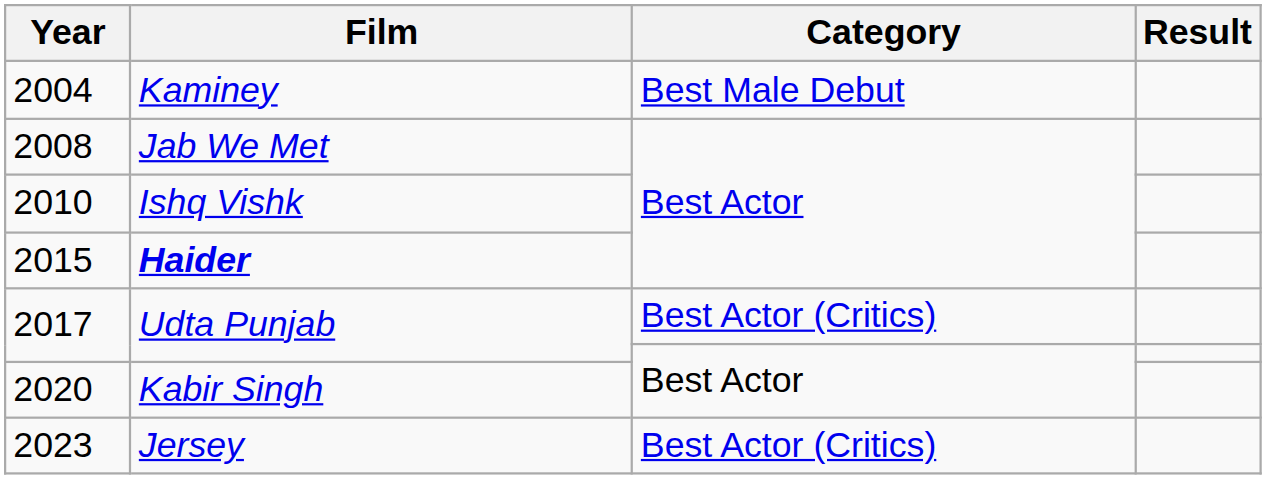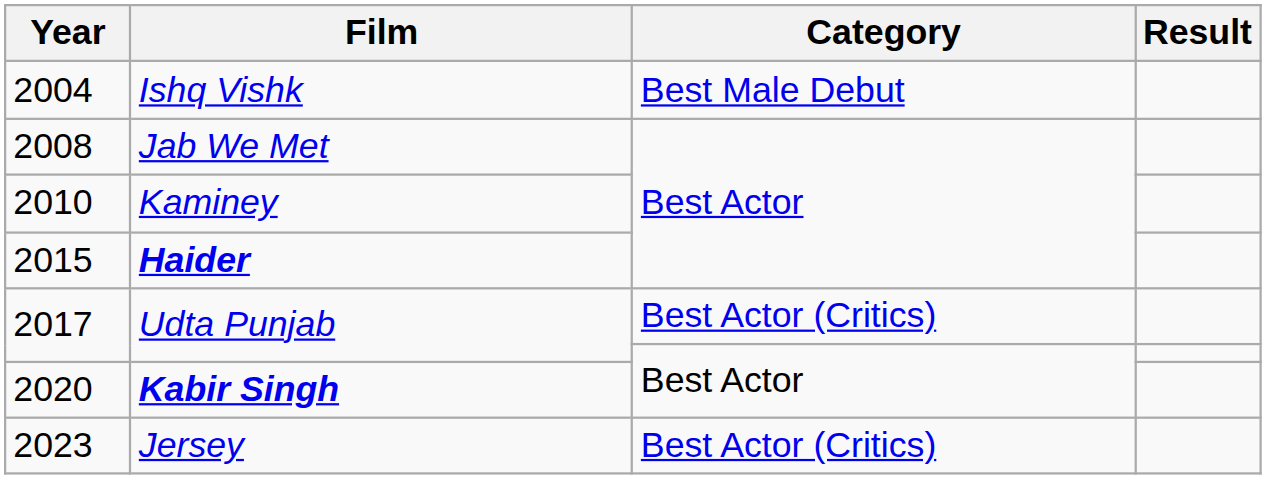2004 | Film: Kaminey -> Ishq Vishk
2010 | Film: Ishq Vishk -> Kaminey
2020 | Film: normal -> bold
